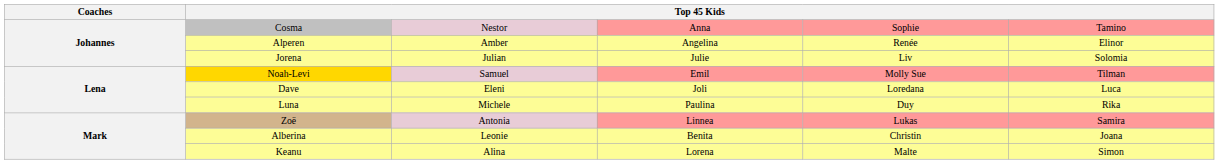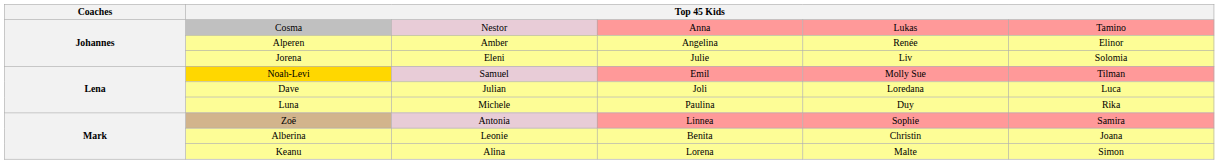Cosma | column 5: Sophie -> Lukas
Jorena | column 3: Julian -> Eleni
Dave | column 3: Eleni -> Julian
Zoë | column 5: Lukas -> Sophie
